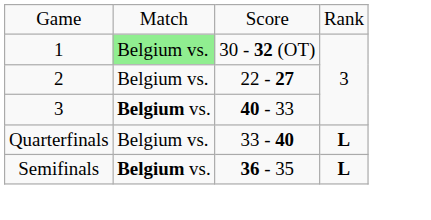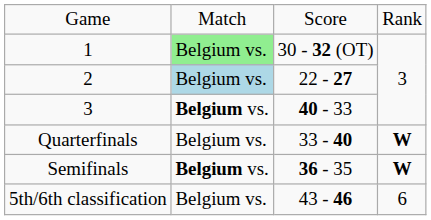2 | column 2: no background -> lightblue background
Quarterfinals | column 4: L -> W
Semifinals | column 4: L -> W
+ row: 5th/6th classification | Belgium vs. | 43 - 46 | 6
